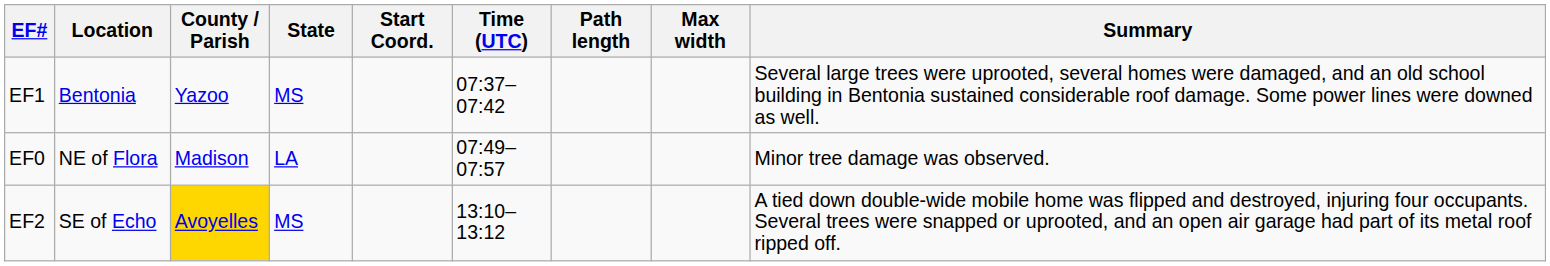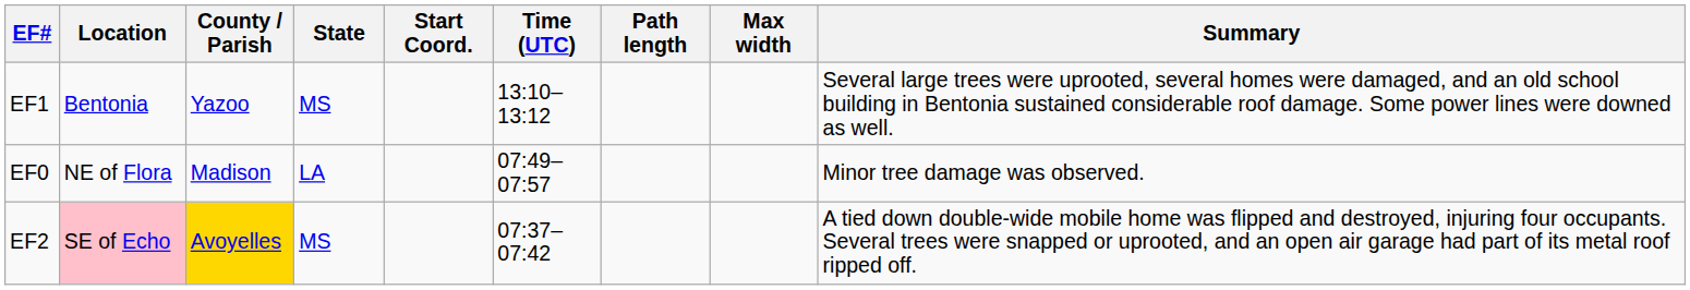EF1 | Time (UTC): 07:37–07:42 -> 13:10–13:12
EF2 | Location: no background -> pink background
EF2 | Time (UTC): 13:10–13:12 -> 07:37–07:42
